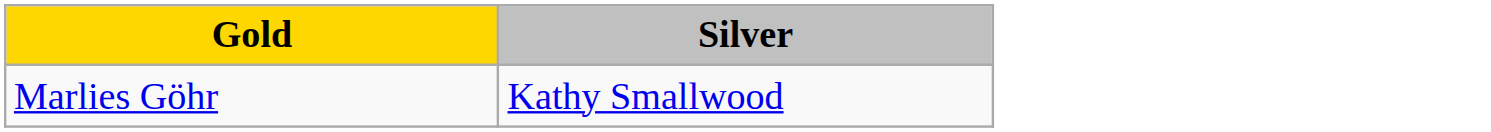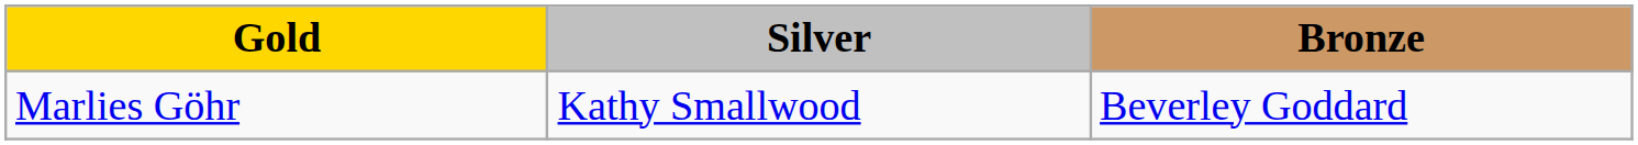+ column: Bronze | Beverley Goddard
